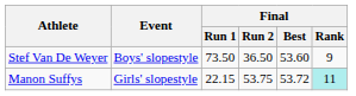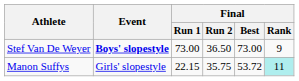Stef Van De Weyer | Event: normal -> bold
Stef Van De Weyer | Final / Run 1: 73.50 -> 73.00
Stef Van De Weyer | Final / Best: 53.60 -> 73.00
Manon Suffys | Final / Run 2: 53.75 -> 35.75
